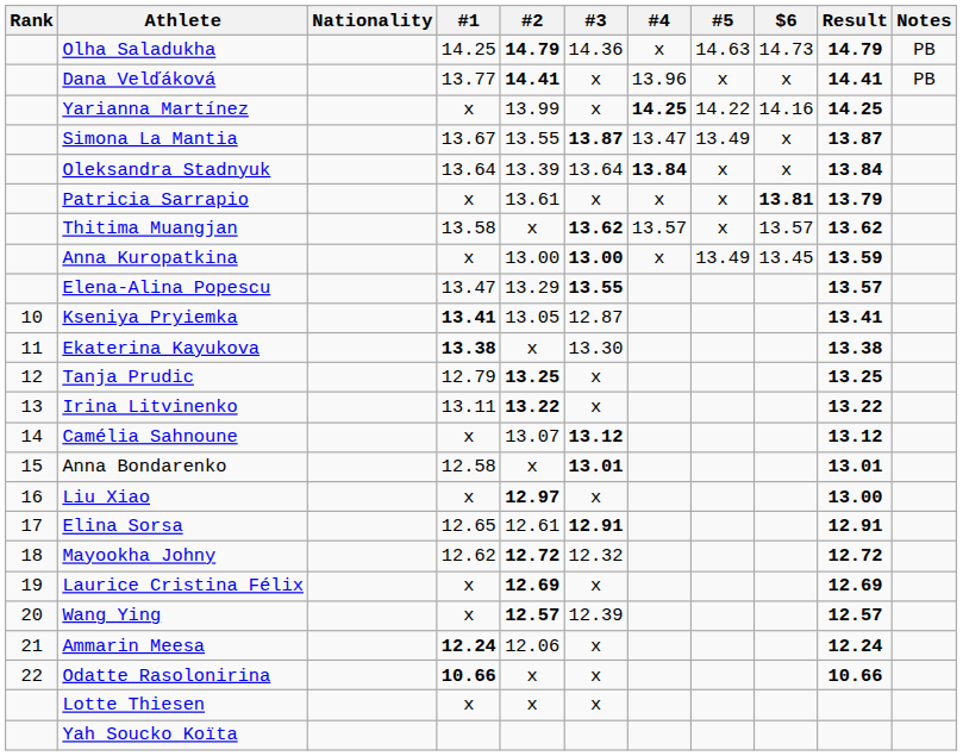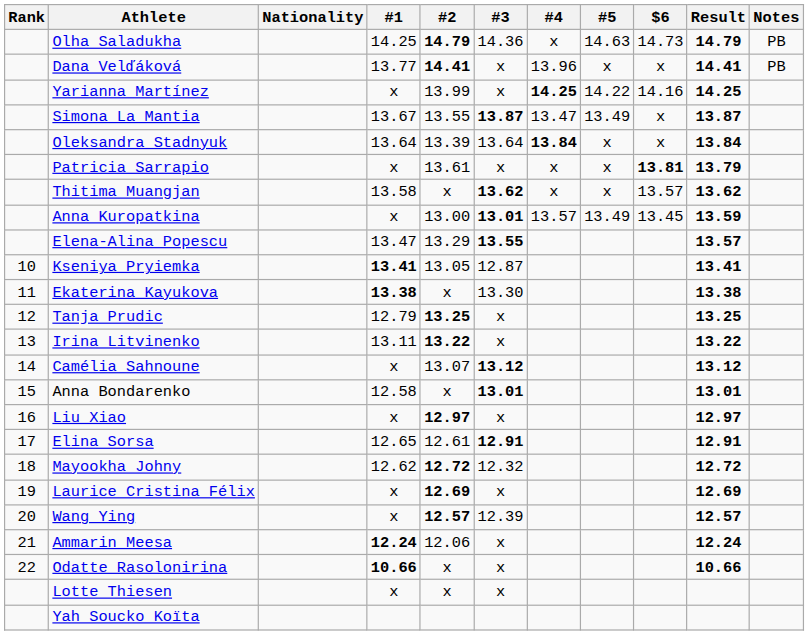Thitima Muangjan | #4: 13.57 -> x
Anna Kuropatkina | #3: 13.00 -> 13.01
Anna Kuropatkina | #4: x -> 13.57
Liu Xiao | Result: 13.00 -> 12.97
